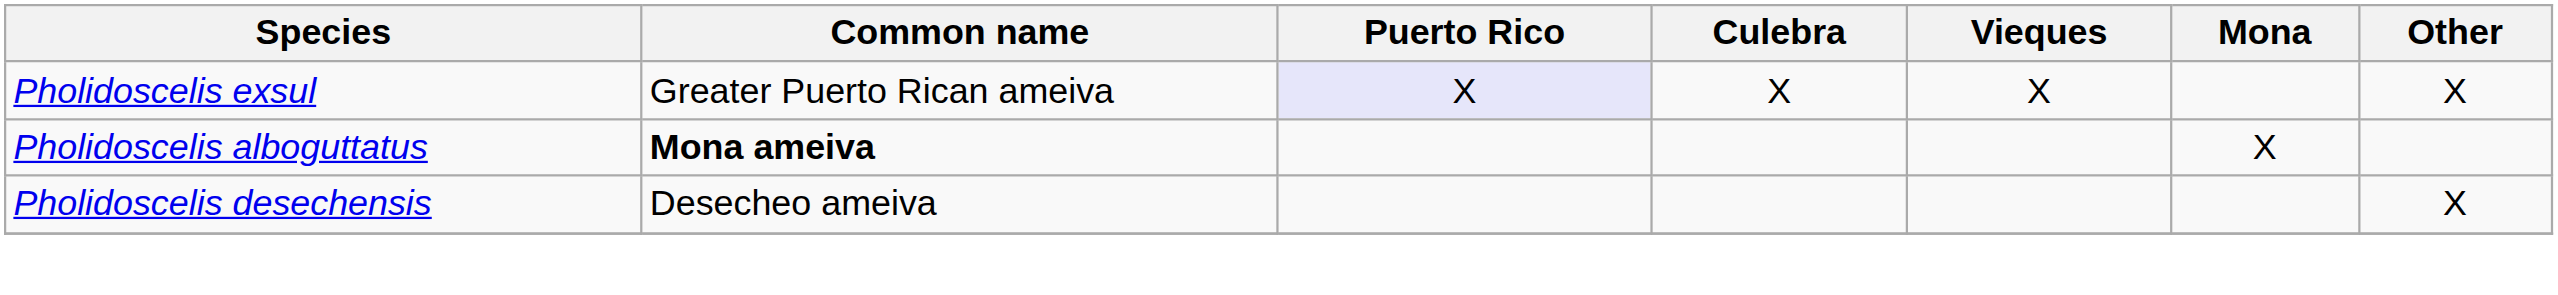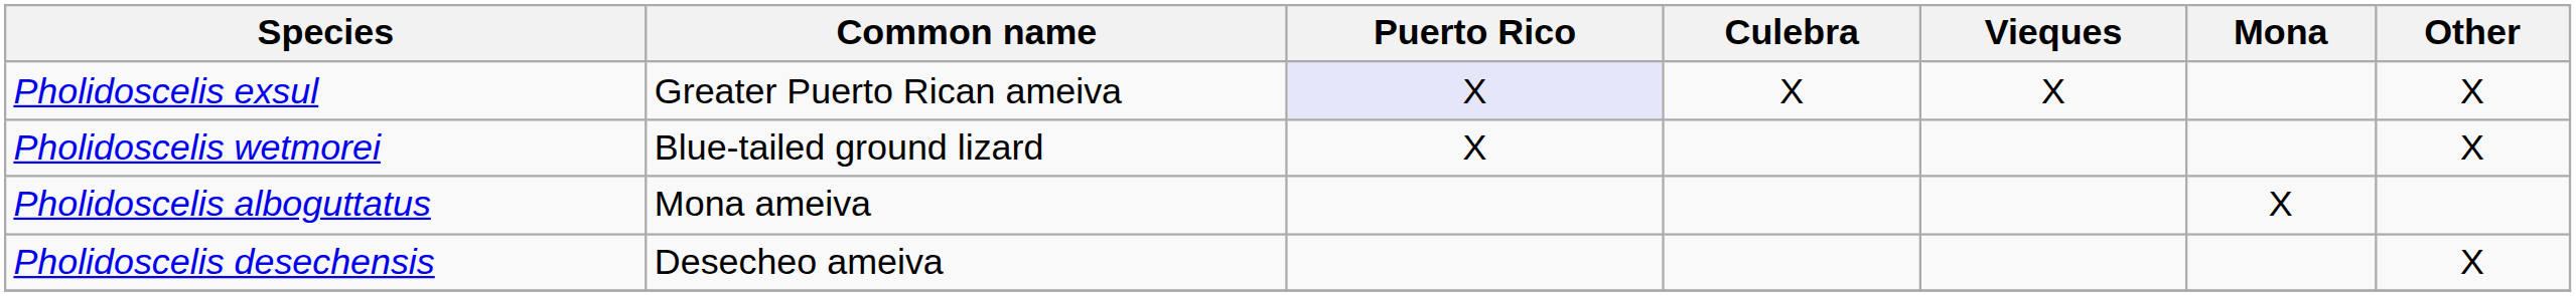+ row: Pholidoscelis wetmorei | Blue-tailed ground lizard | X | X
Pholidoscelis alboguttatus | Common name: bold -> normal
